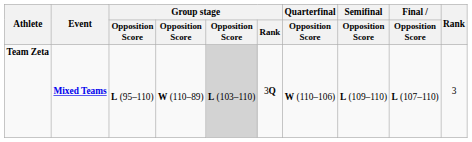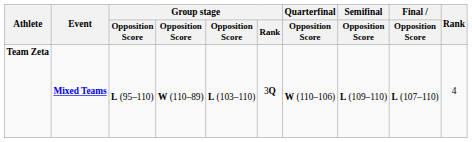Team Zeta | column 5: lightgrey background -> no background
Team Zeta | Rank: 3 -> 4
